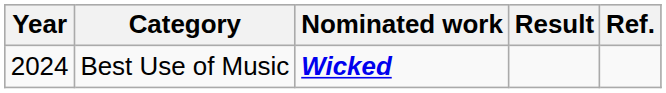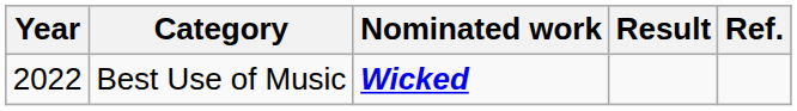Best Use of Music | Year: 2024 -> 2022
